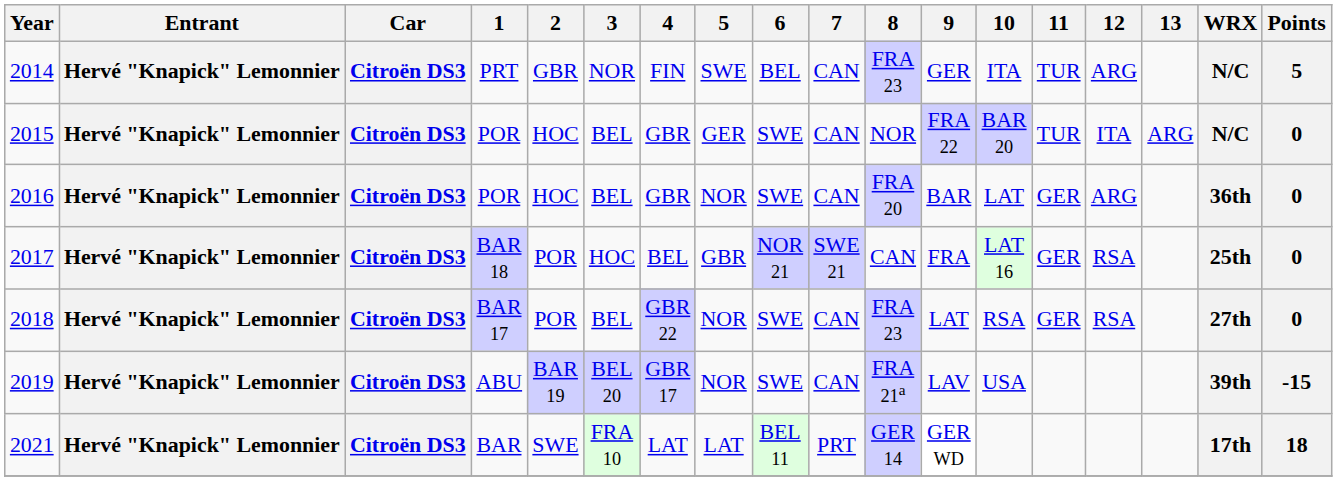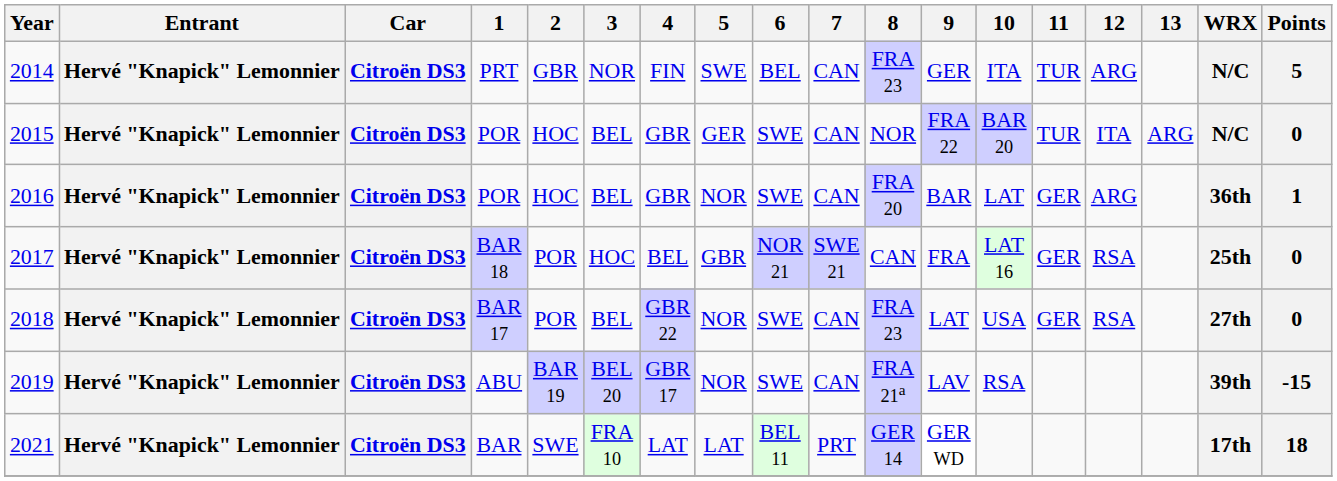2016 | Points: 0 -> 1
2018 | 10: RSA -> USA
2019 | 10: USA -> RSA
